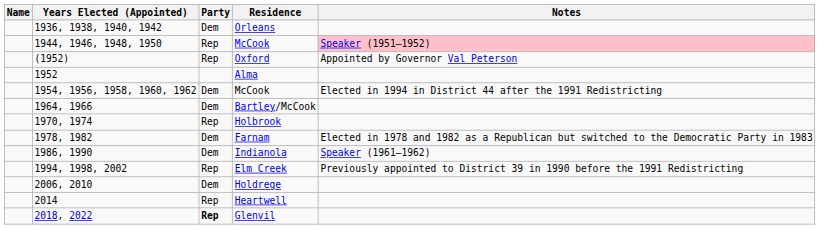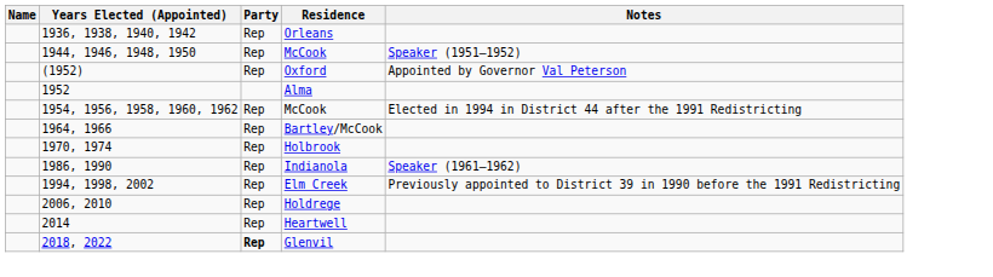Orleans | Party: Dem -> Rep
1944, 1946, 1948, 1950 / McCook | Notes: pink background -> no background
1954, 1956, 1958, 1960, 1962 / McCook | Party: Dem -> Rep
Bartley/McCook | Party: Dem -> Rep
- row: 1978, 1982 | Dem | Farnam | Elected in 1978 and 1982 as a Republican but switched to the Democratic Party in 1983
Indianola | Party: Dem -> Rep
Holdrege | Party: Dem -> Rep
